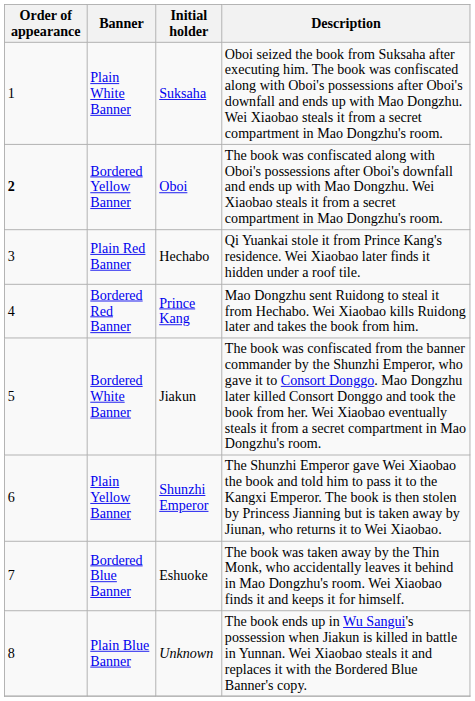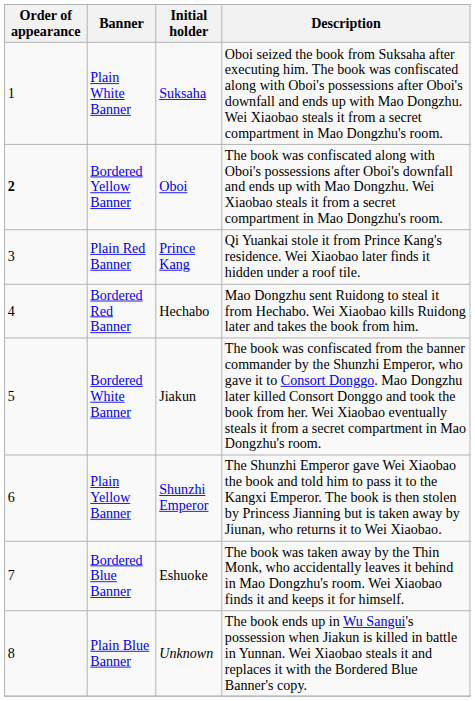Plain Red Banner | Initial holder: Hechabo -> Prince Kang
Bordered Red Banner | Initial holder: Prince Kang -> Hechabo
